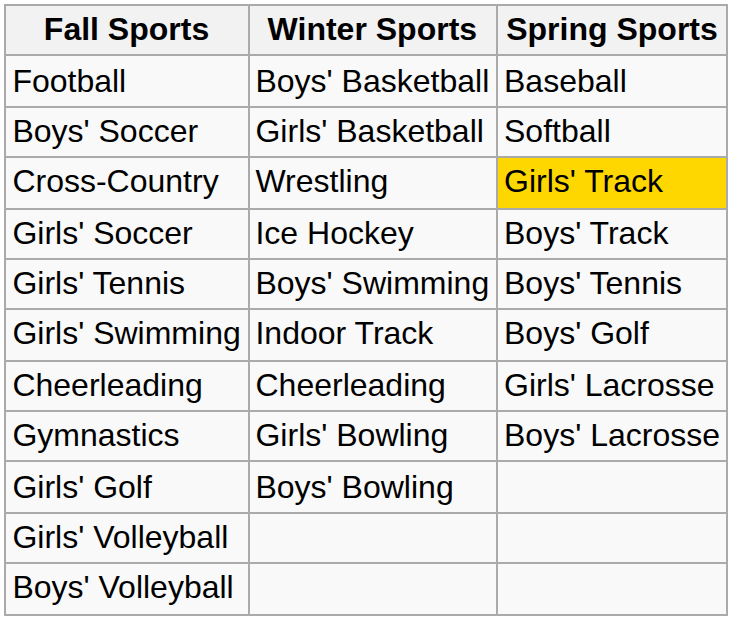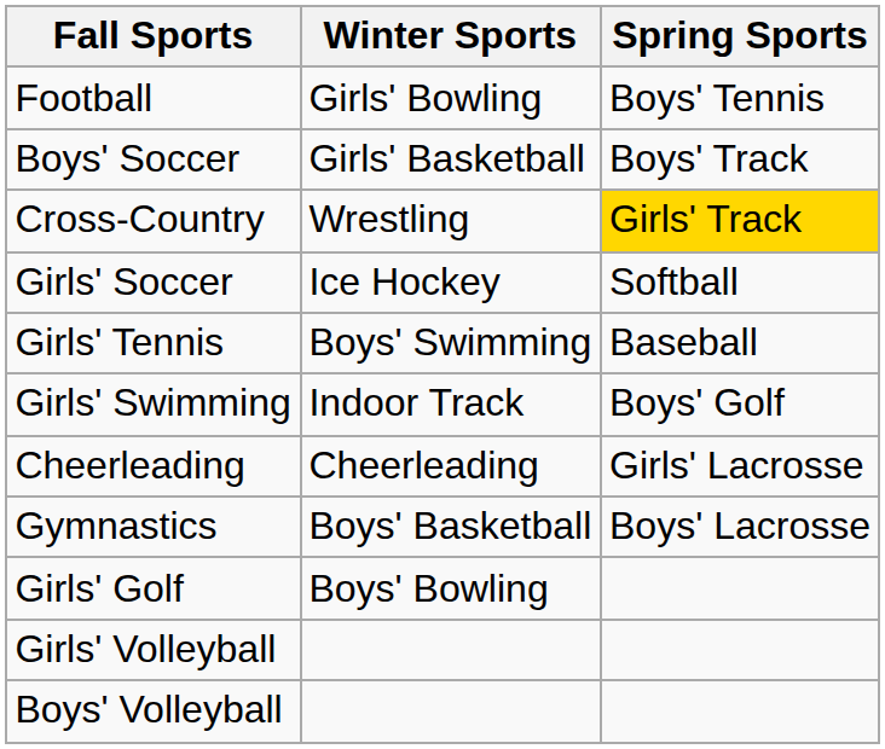Football | Winter Sports: Boys' Basketball -> Girls' Bowling
Football | Spring Sports: Baseball -> Boys' Tennis
Boys' Soccer | Spring Sports: Softball -> Boys' Track
Girls' Soccer | Spring Sports: Boys' Track -> Softball
Girls' Tennis | Spring Sports: Boys' Tennis -> Baseball
Gymnastics | Winter Sports: Girls' Bowling -> Boys' Basketball
